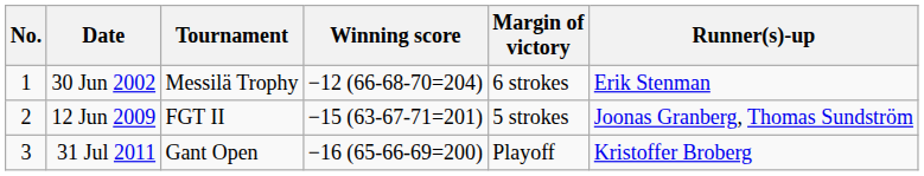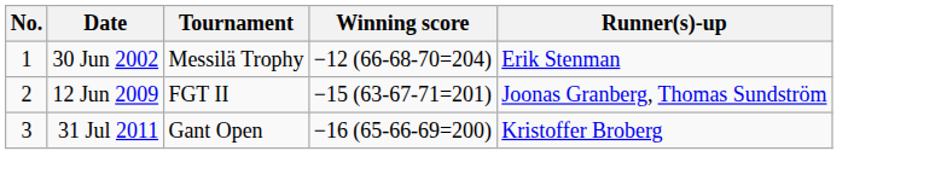- column: Margin of victory | 6 strokes | 5 strokes | Playoff
